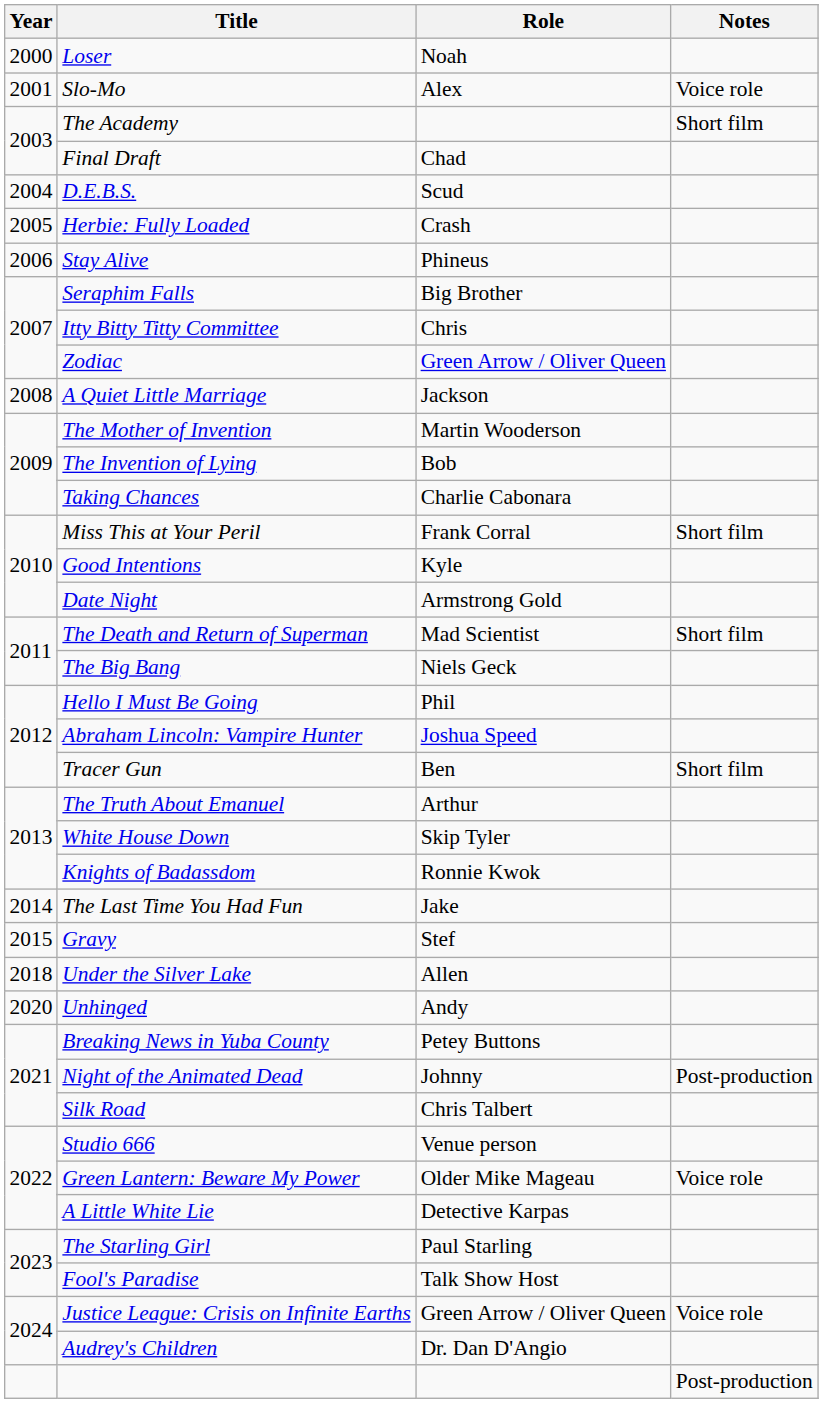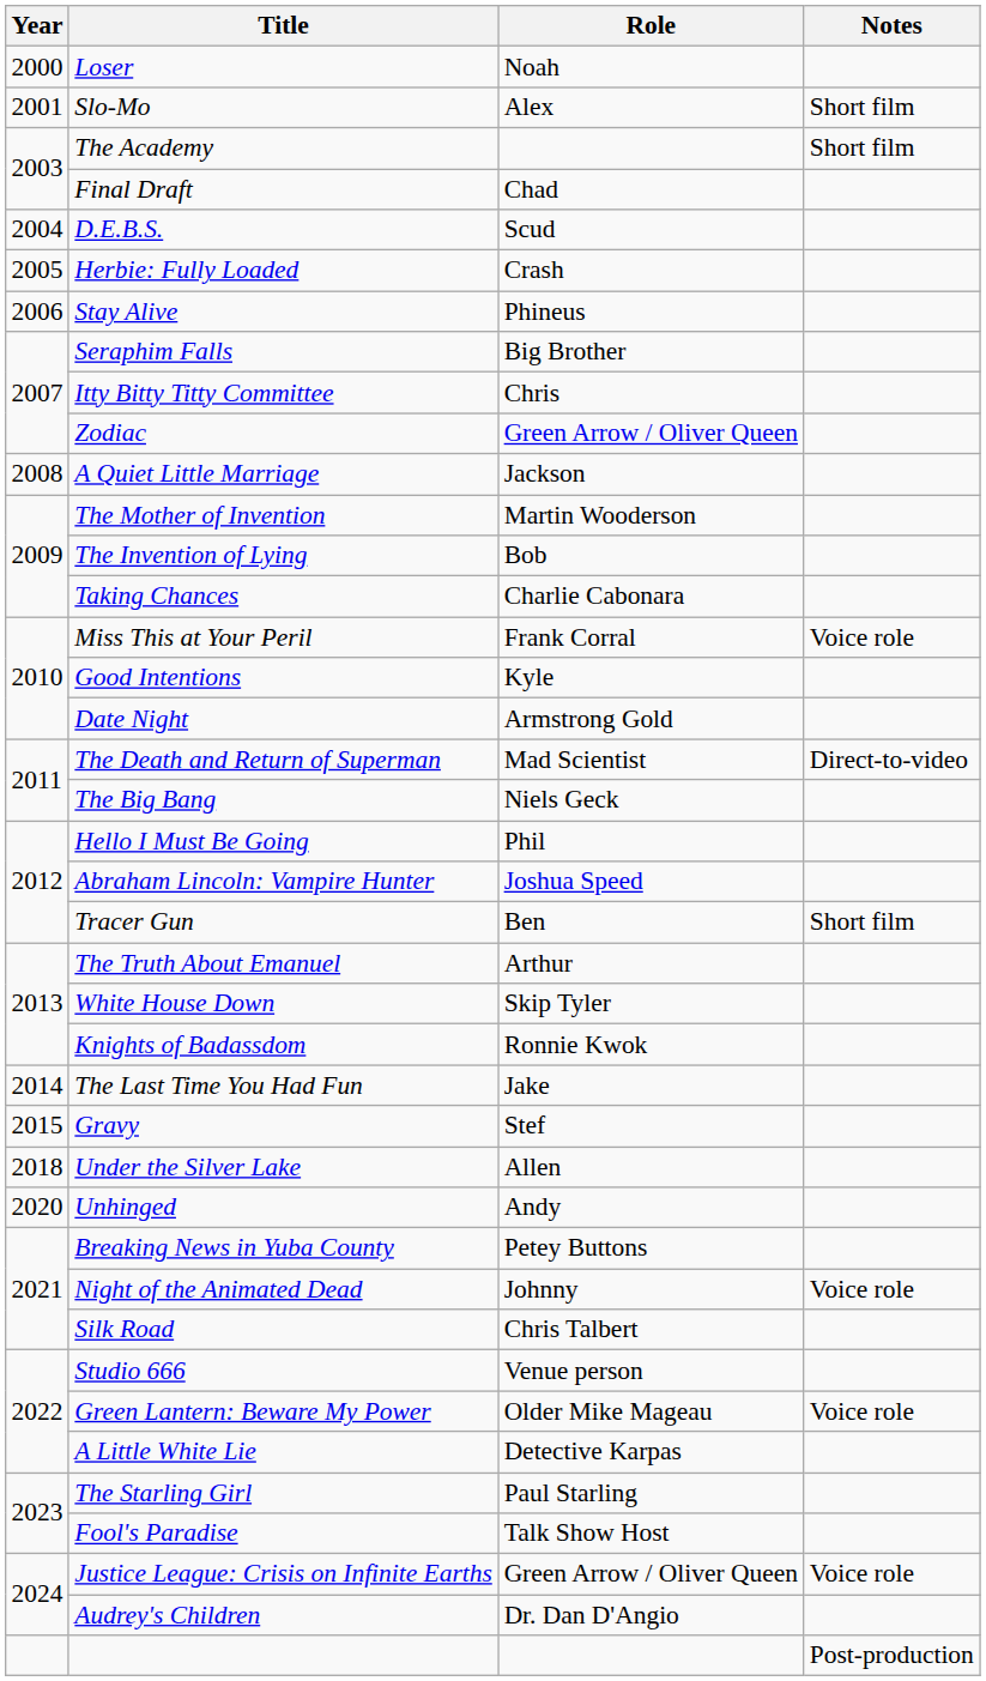Slo-Mo | Notes: Voice role -> Short film
Miss This at Your Peril | Notes: Short film -> Voice role
The Death and Return of Superman | Notes: Short film -> Direct-to-video
Night of the Animated Dead | Notes: Post-production -> Voice role
